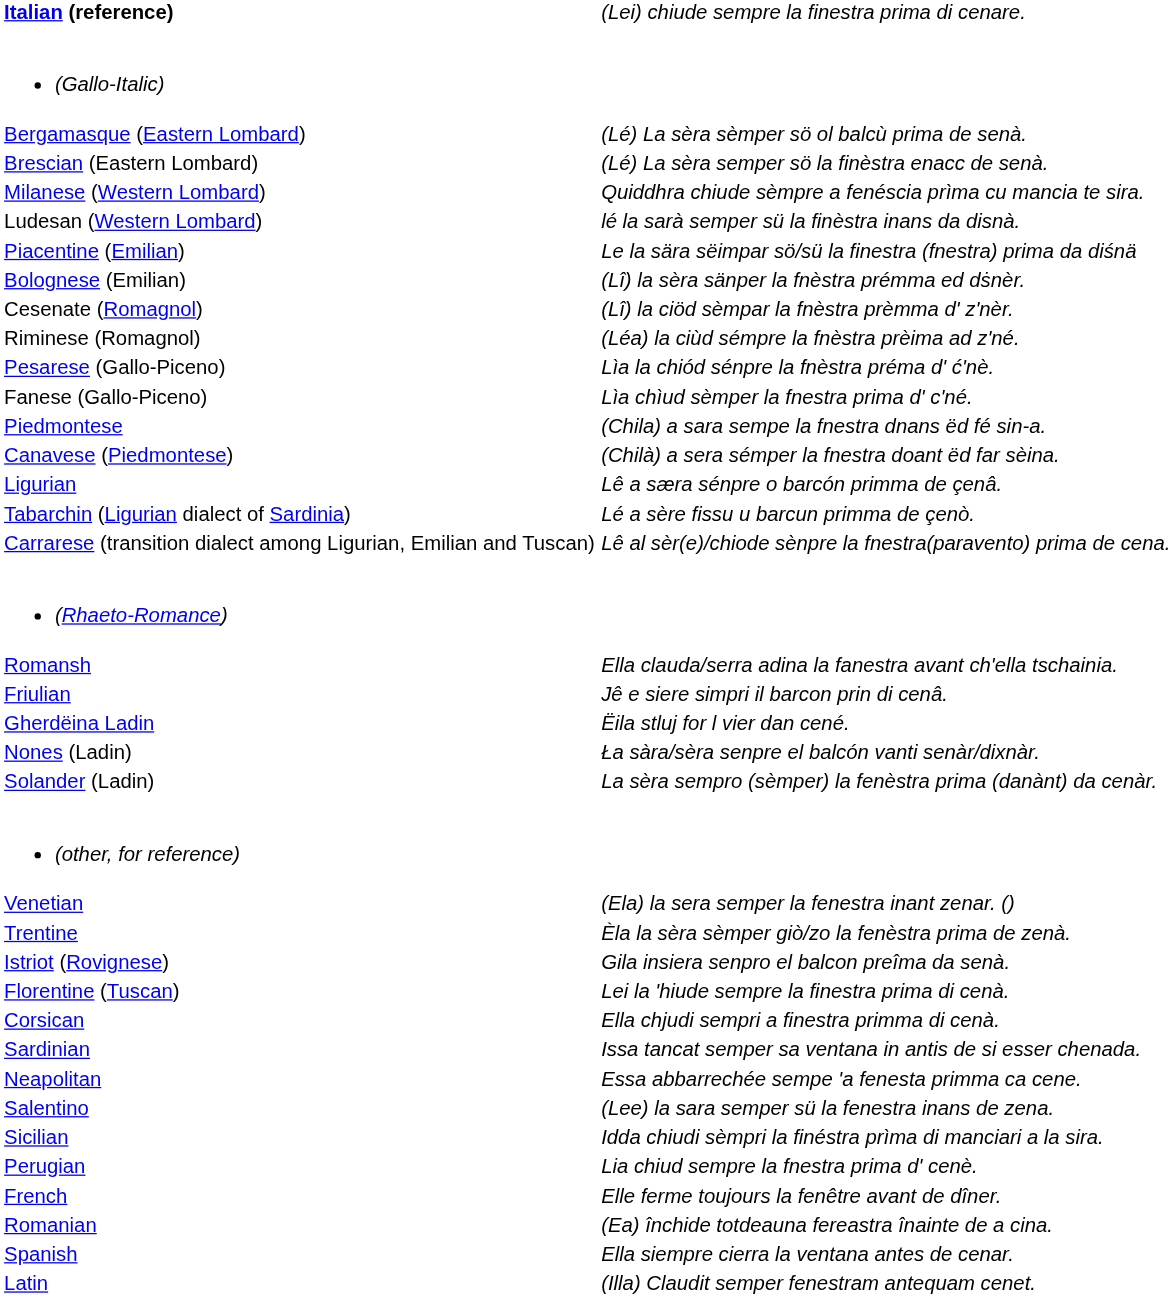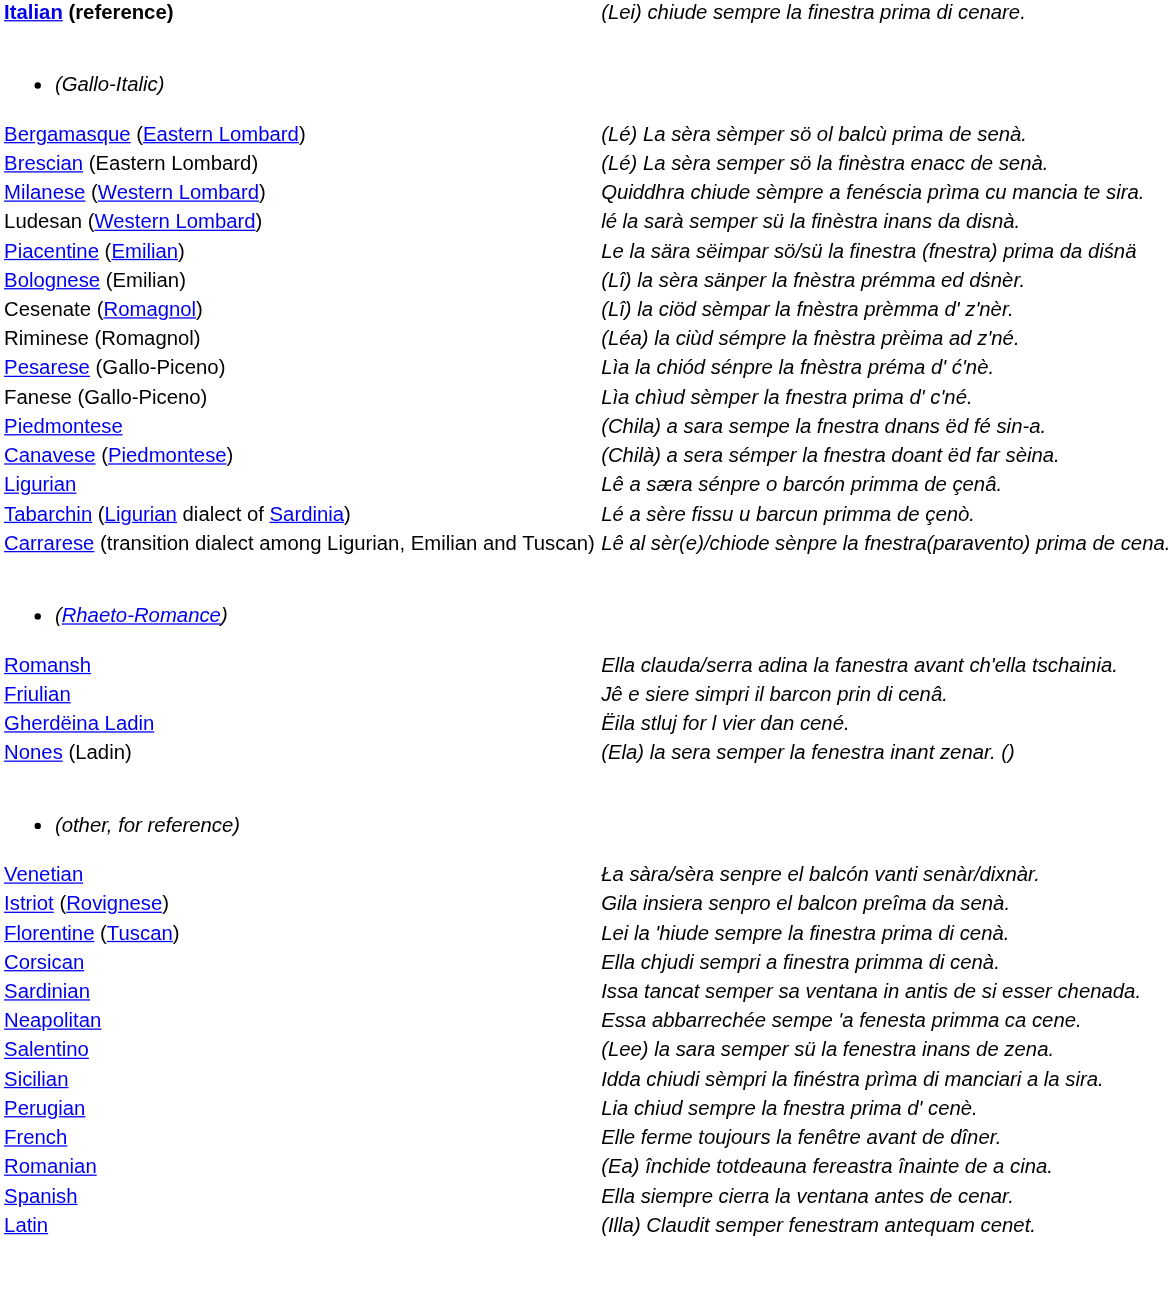Nones (Ladin) | column 2: Ła sàra/sèra senpre el balcón vanti senàr/dixnàr. -> (Ela) la sera semper la fenestra inant zenar. ()
- row: Solander (Ladin) | La sèra sempro (sèmper) la fenèstra prima (danànt) da cenàr.
Venetian | column 2: (Ela) la sera semper la fenestra inant zenar. () -> Ła sàra/sèra senpre el balcón vanti senàr/dixnàr.
- row: Trentine | Èla la sèra sèmper giò/zo la fenèstra prima de zenà.
